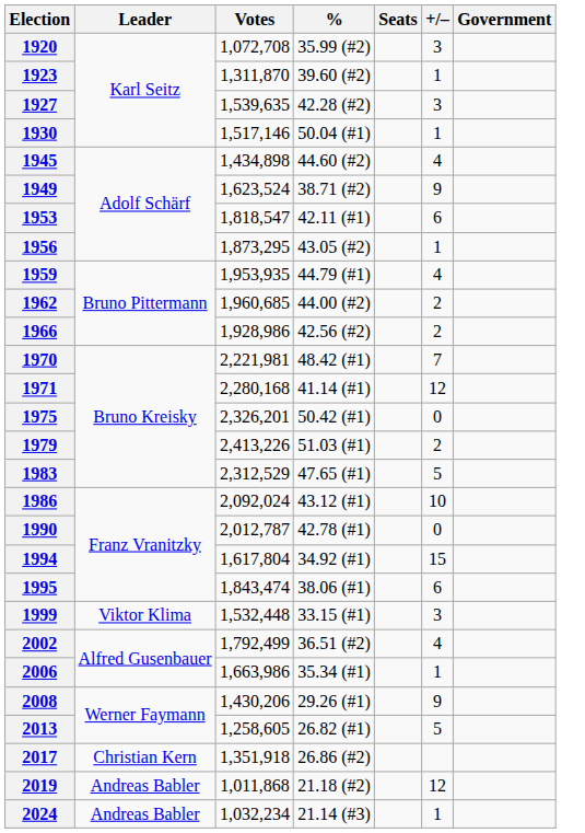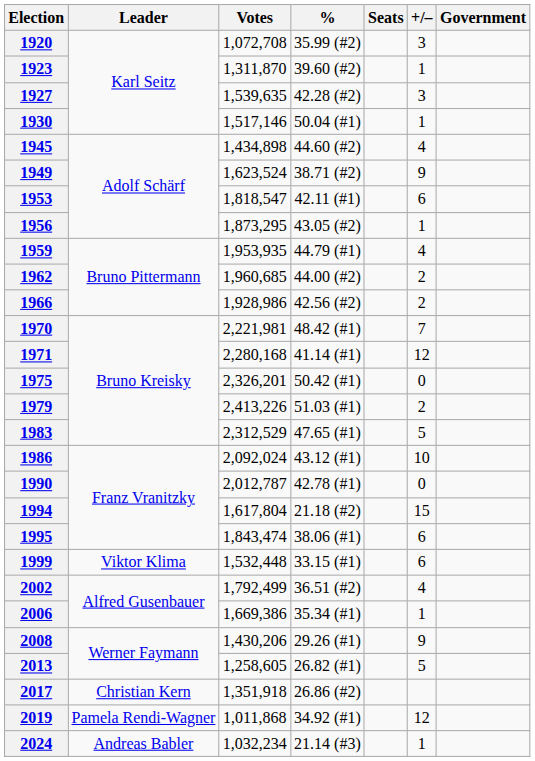1994 | %: 34.92 (#1) -> 21.18 (#2)
1999 | +/–: 3 -> 6
2006 | Votes: 1,663,986 -> 1,669,386
2019 | Leader: Andreas Babler -> Pamela Rendi-Wagner
2019 | %: 21.18 (#2) -> 34.92 (#1)
